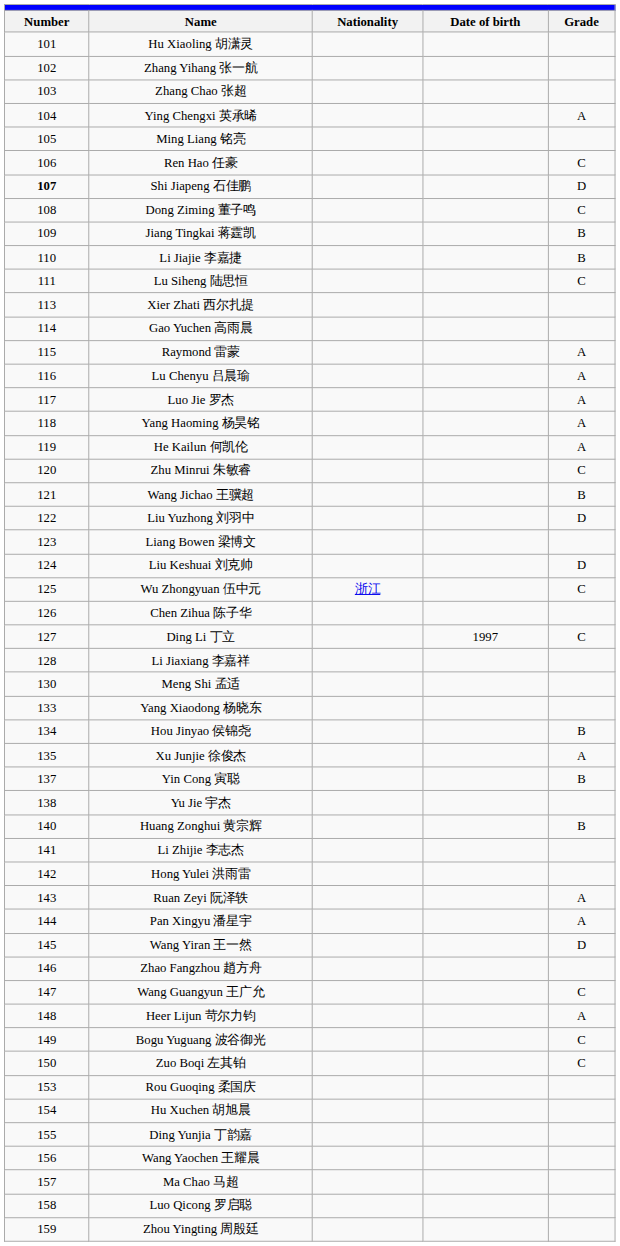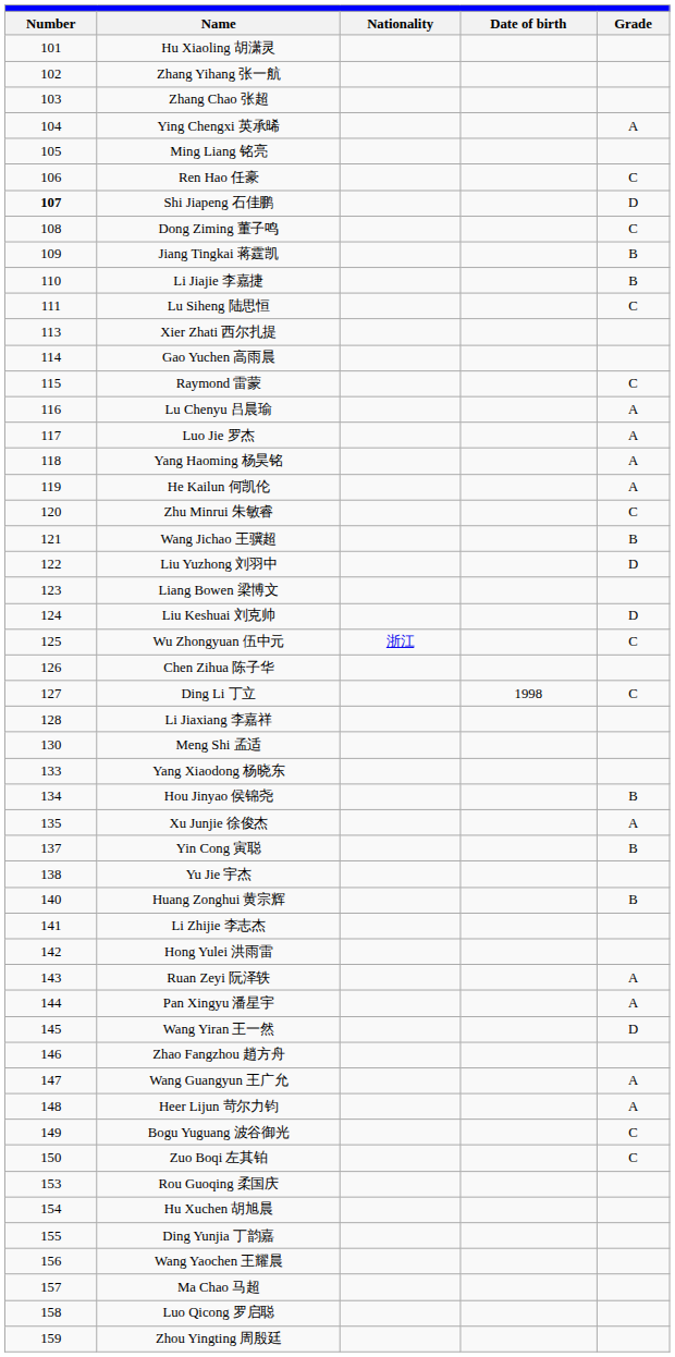Raymond 雷蒙 | Grade: A -> C
Ding Li 丁立 | Date of birth: 1997 -> 1998
Wang Guangyun 王广允 | Grade: C -> A
